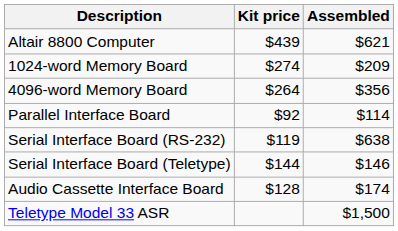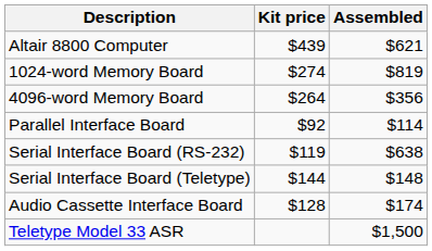1024-word Memory Board | Assembled: $209 -> $819
Serial Interface Board (Teletype) | Assembled: $146 -> $148
